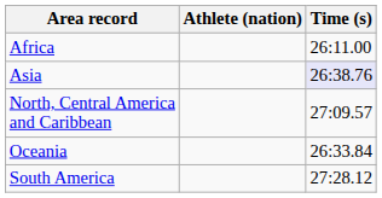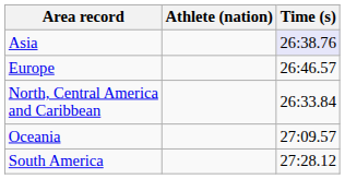- row: Africa | 26:11.00
+ row: Europe | 26:46.57
North, Central America and Caribbean | Time (s): 27:09.57 -> 26:33.84
Oceania | Time (s): 26:33.84 -> 27:09.57
